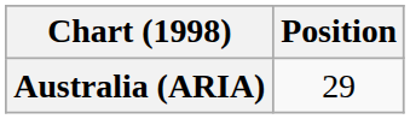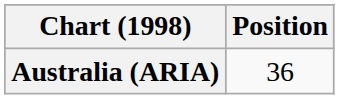Australia (ARIA) | Position: 29 -> 36
